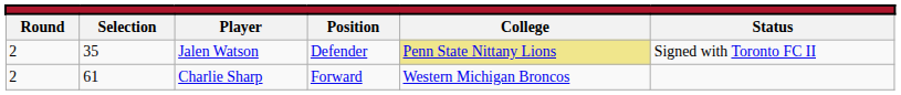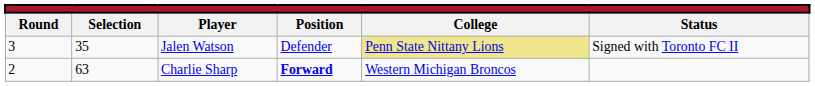Jalen Watson | column 1: 2 -> 3
Charlie Sharp | column 2: 61 -> 63
Charlie Sharp | column 4: normal -> bold
